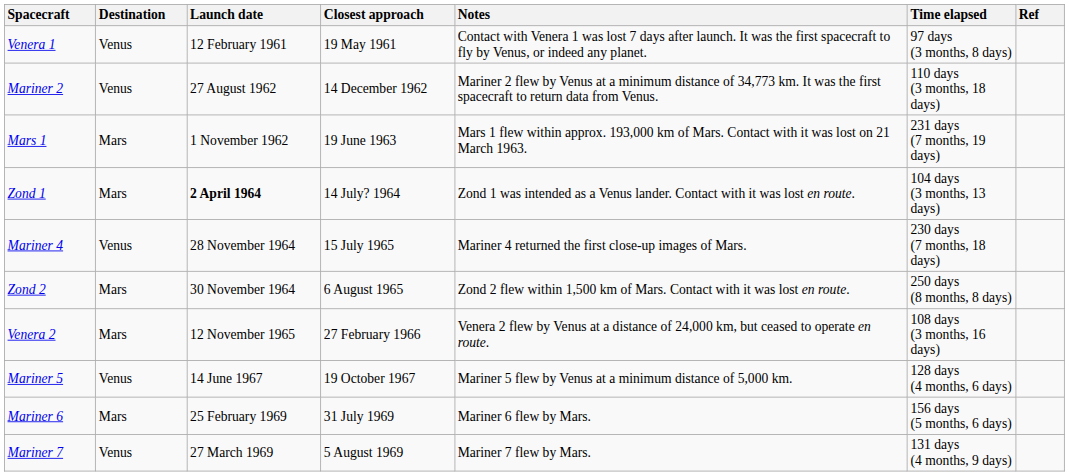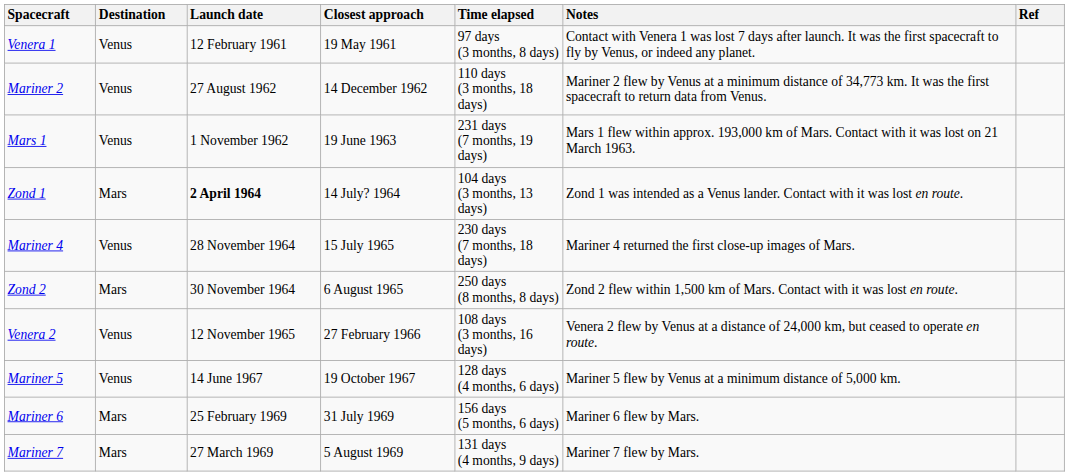columns swapped: Time elapsed <-> Notes
Mars 1 | Destination: Mars -> Venus
Venera 2 | Destination: Mars -> Venus
Mariner 7 | Destination: Venus -> Mars
